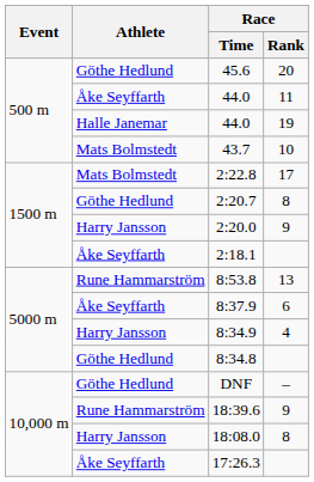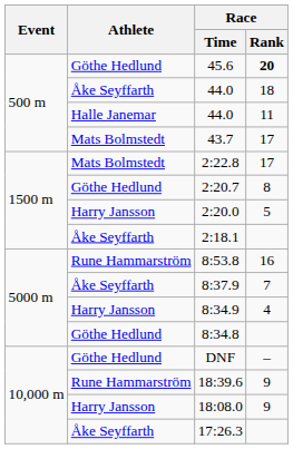45.6 | Race / Rank: normal -> bold
Åke Seyffarth / 44.0 | Race / Rank: 11 -> 18
Halle Janemar / 44.0 | Race / Rank: 19 -> 11
43.7 | Race / Rank: 10 -> 17
2:20.0 | Race / Rank: 9 -> 5
8:53.8 | Race / Rank: 13 -> 16
8:37.9 | Race / Rank: 6 -> 7
18:08.0 | Race / Rank: 8 -> 9
